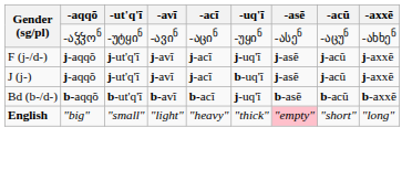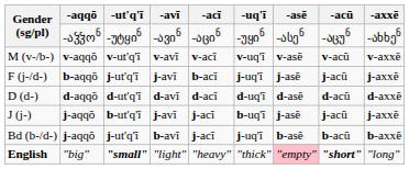+ row: M (v-/b-) | v-aqqõ | v-ut'q'ĩ | v-avĩ | v-acĩ | v-uq'ĩ | v-asẽ | v-acũ | v-axxẽ
F (j-/d-) | -aqqõ: j-aqqõ -> b-aqqõ
F (j-/d-) | -acĩ: j-acĩ -> b-acĩ
+ row: D (d-) | d-aqqõ | d-ut'q'ĩ | d-avĩ | d-acĩ | d-uq'ĩ | d-asẽ | d-acũ | d-axxẽ
J (j-) | -ut'q'ĩ: j-ut'q'ĩ -> b-ut'q'ĩ
Bd (b-/d-) | -aqqõ: b-aqqõ -> j-aqqõ
Bd (b-/d-) | -ut'q'ĩ: b-ut'q'ĩ -> j-ut'q'ĩ
Bd (b-/d-) | -acĩ: b-acĩ -> j-acĩ
English | -ut'q'ĩ: normal -> bold
English | -acũ: normal -> bold
